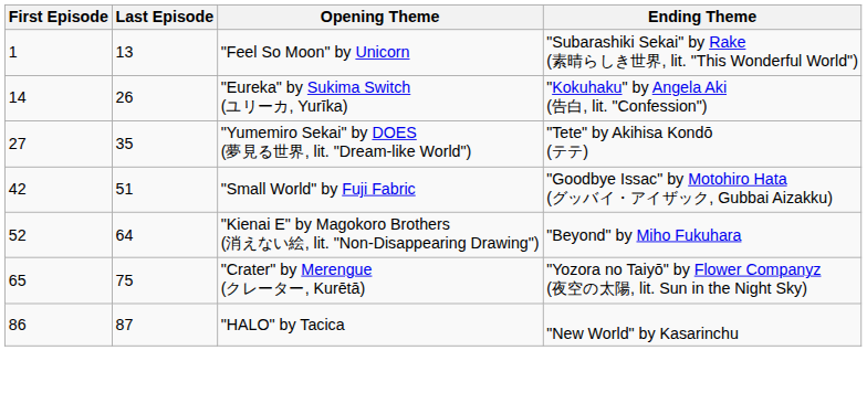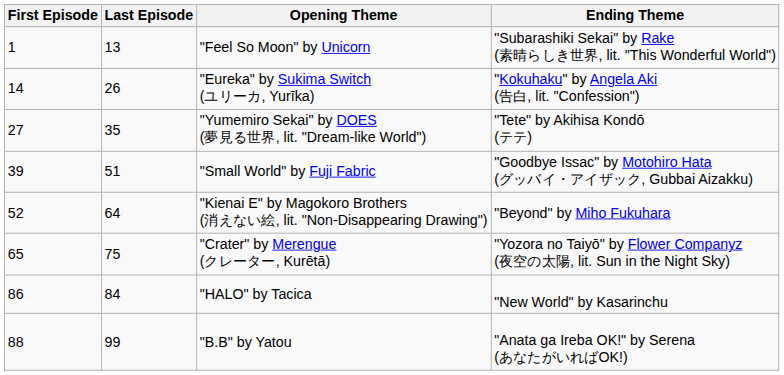"Small World" by Fuji Fabric | First Episode: 42 -> 39
"HALO" by Tacica | Last Episode: 87 -> 84
+ row: 88 | 99 | "B.B" by Yatou | "Anata ga Ireba OK!" by Serena (あなたがいればOK!)
